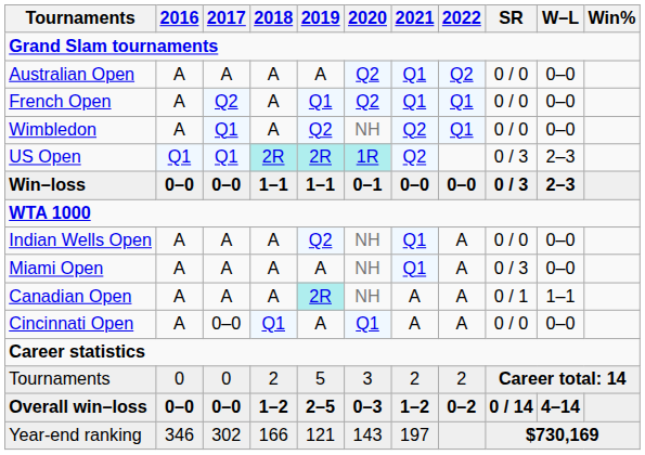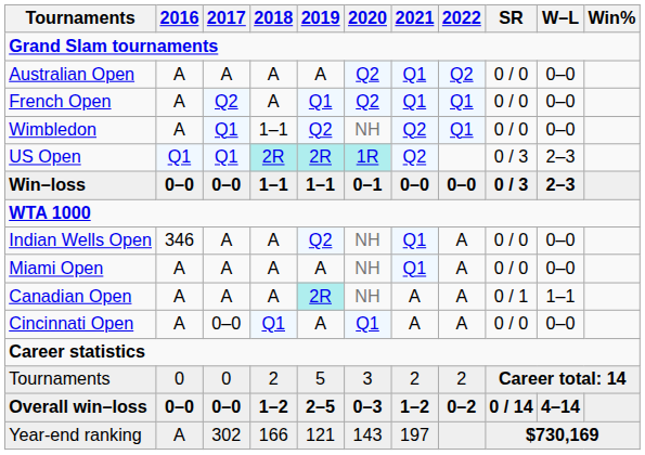Wimbledon | 2018: A -> 1–1
Indian Wells Open | 2016: A -> 346
Miami Open | SR: 0 / 3 -> 0 / 0
Year-end ranking | 2016: 346 -> A
